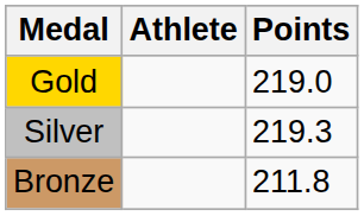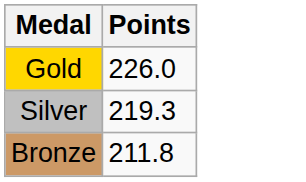- column: Athlete
Gold | Points: 219.0 -> 226.0
